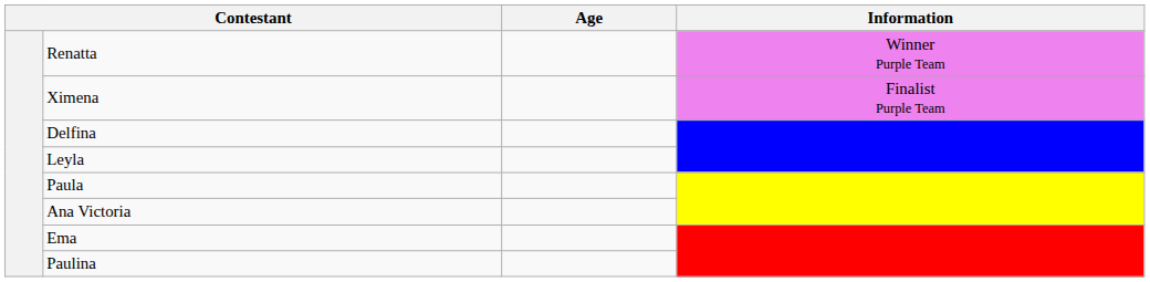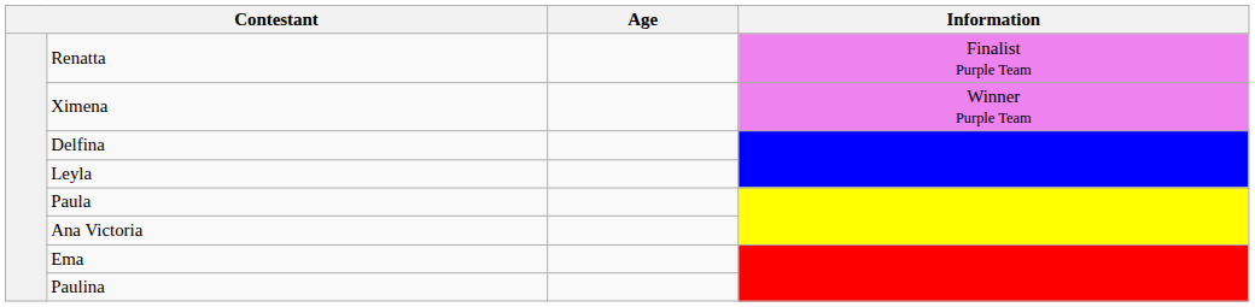Renatta | Information: Winner Purple Team -> Finalist Purple Team
Ximena | Information: Finalist Purple Team -> Winner Purple Team
